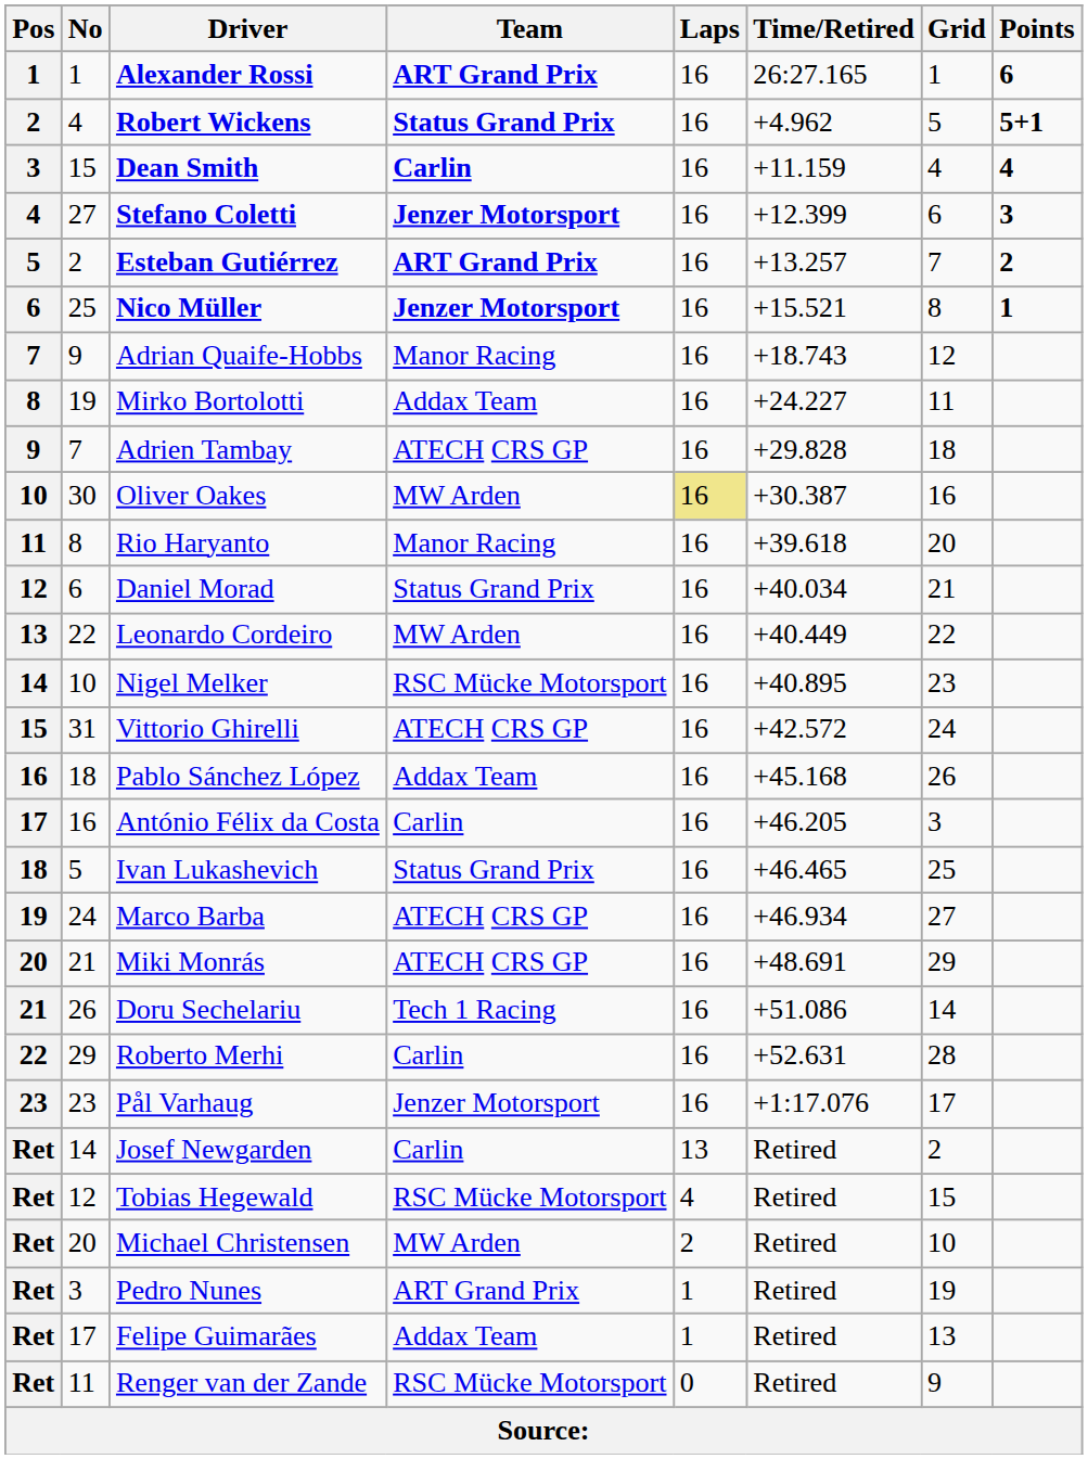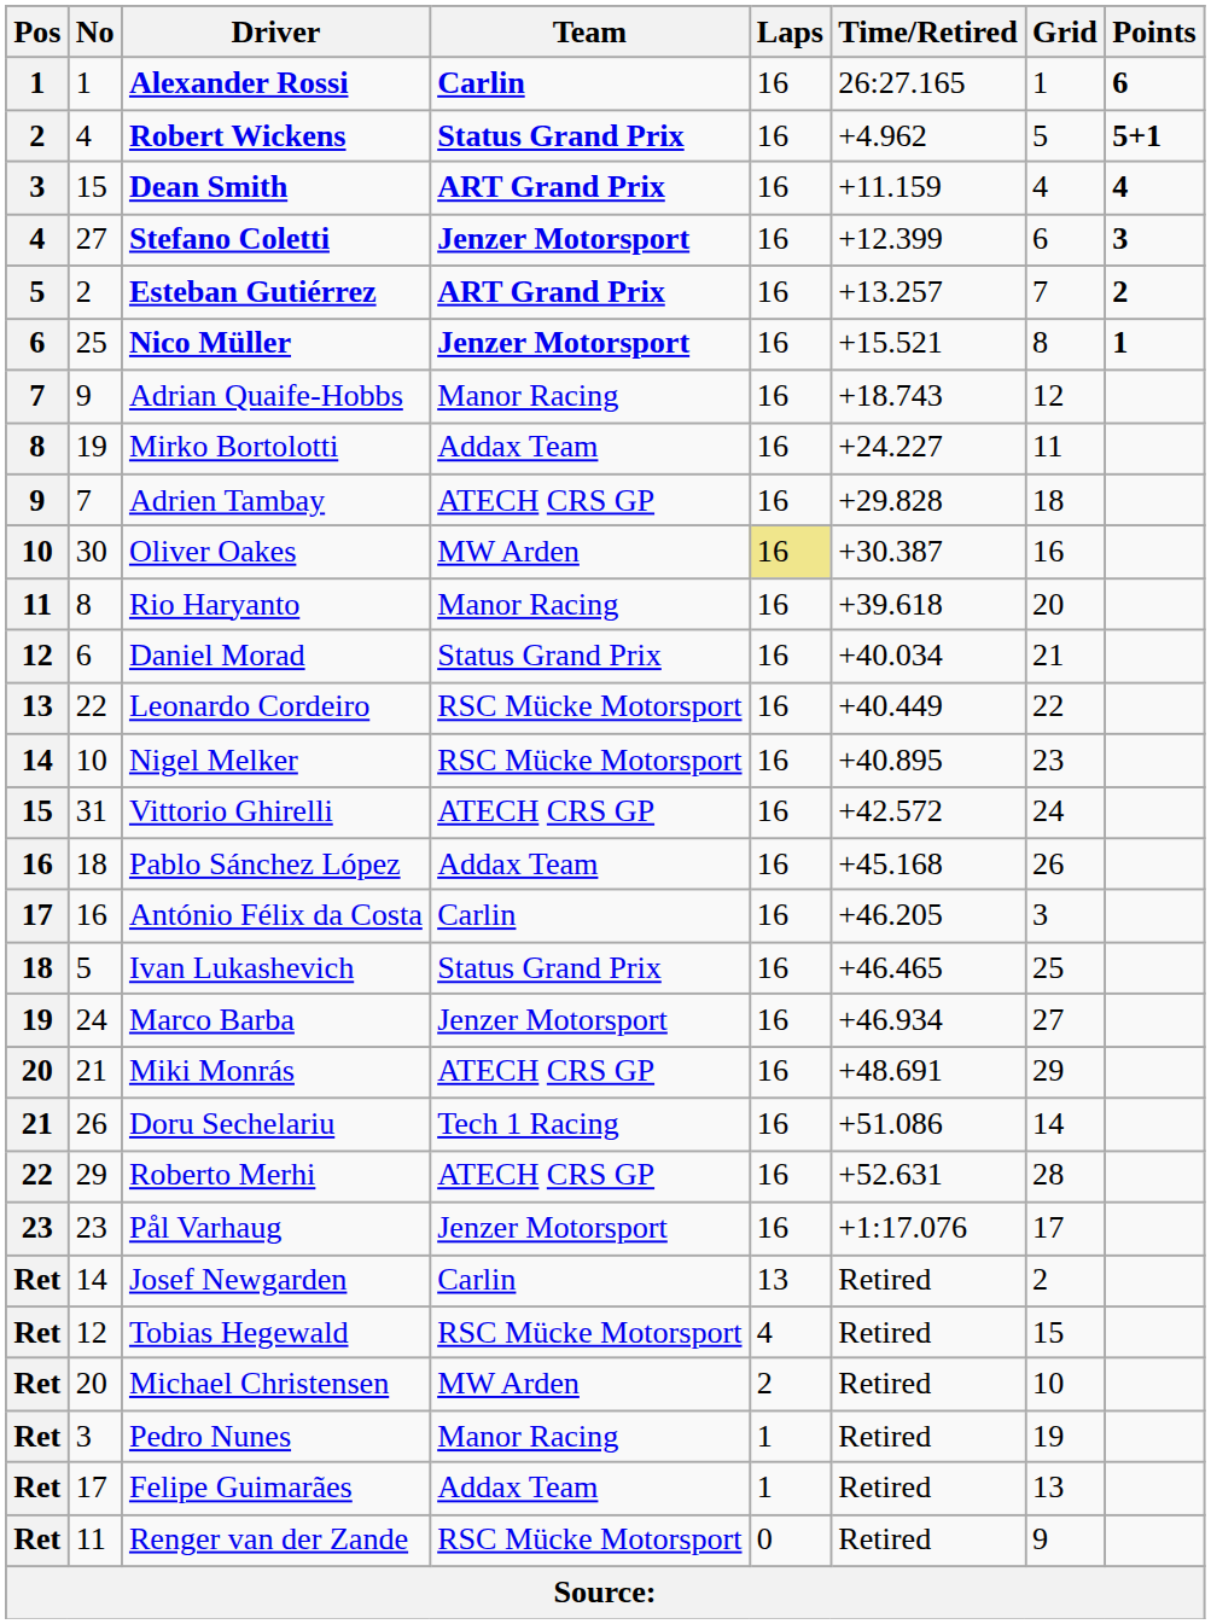Alexander Rossi | Team: ART Grand Prix -> Carlin
Dean Smith | Team: Carlin -> ART Grand Prix
Leonardo Cordeiro | Team: MW Arden -> RSC Mücke Motorsport
Marco Barba | Team: ATECH CRS GP -> Jenzer Motorsport
Roberto Merhi | Team: Carlin -> ATECH CRS GP
Pedro Nunes | Team: ART Grand Prix -> Manor Racing
